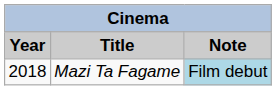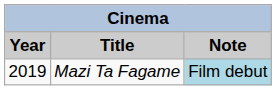Mazi Ta Fagame | Year: 2018 -> 2019
